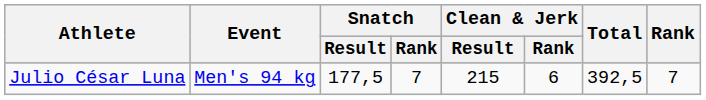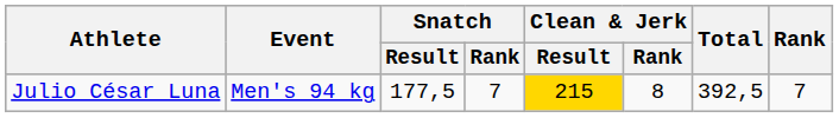Julio César Luna | Clean & Jerk / Result: no background -> gold background
Julio César Luna | Clean & Jerk / Rank: 6 -> 8
